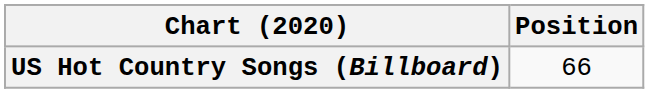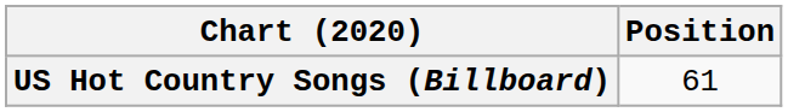US Hot Country Songs (Billboard) | Position: 66 -> 61
